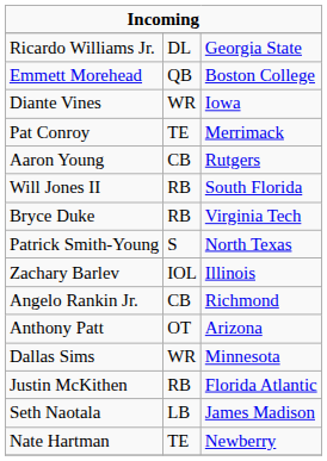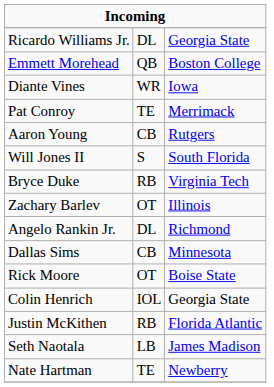Will Jones II | column 2: RB -> S
- row: Patrick Smith-Young | S | North Texas
Zachary Barlev | column 2: IOL -> OT
Angelo Rankin Jr. | column 2: CB -> DL
- row: Anthony Patt | OT | Arizona
Dallas Sims | column 2: WR -> CB
+ row: Rick Moore | OT | Boise State
+ row: Colin Henrich | IOL | Georgia State
